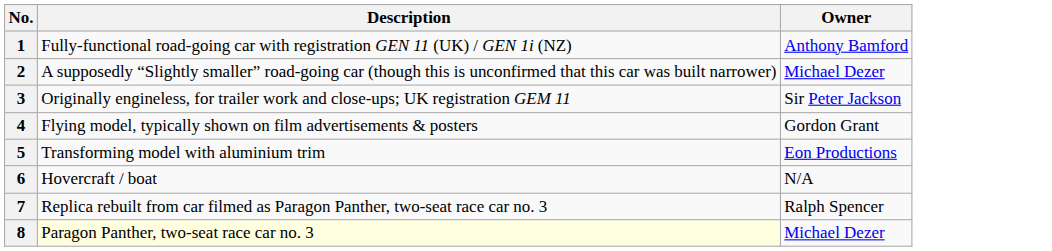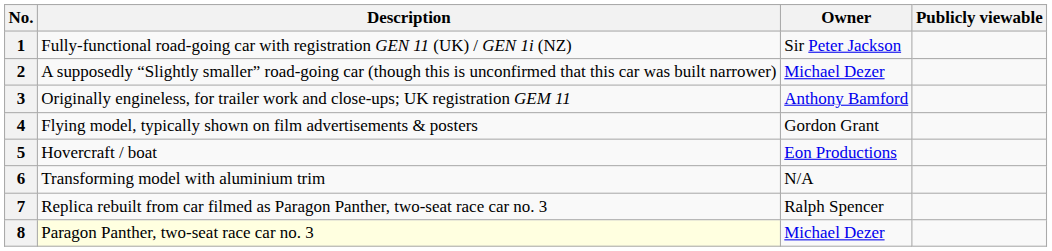+ column: Publicly viewable
1 | Owner: Anthony Bamford -> Sir Peter Jackson
3 | Owner: Sir Peter Jackson -> Anthony Bamford
5 | Description: Transforming model with aluminium trim -> Hovercraft / boat
6 | Description: Hovercraft / boat -> Transforming model with aluminium trim
